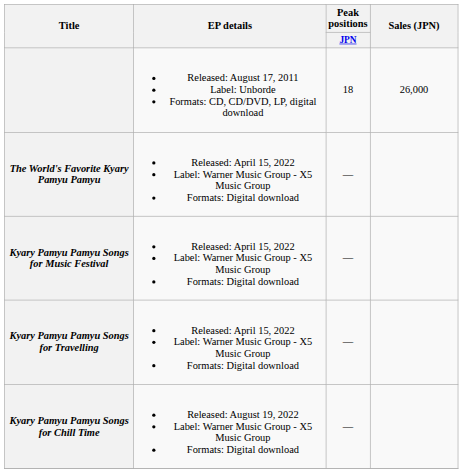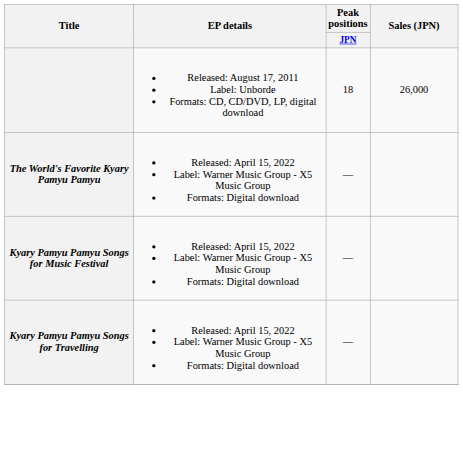- row: Kyary Pamyu Pamyu Songs for Chill Time | Released: August 19, 2022 Label: Warner Music Group - X5 Music Group Formats: Digital download | —
